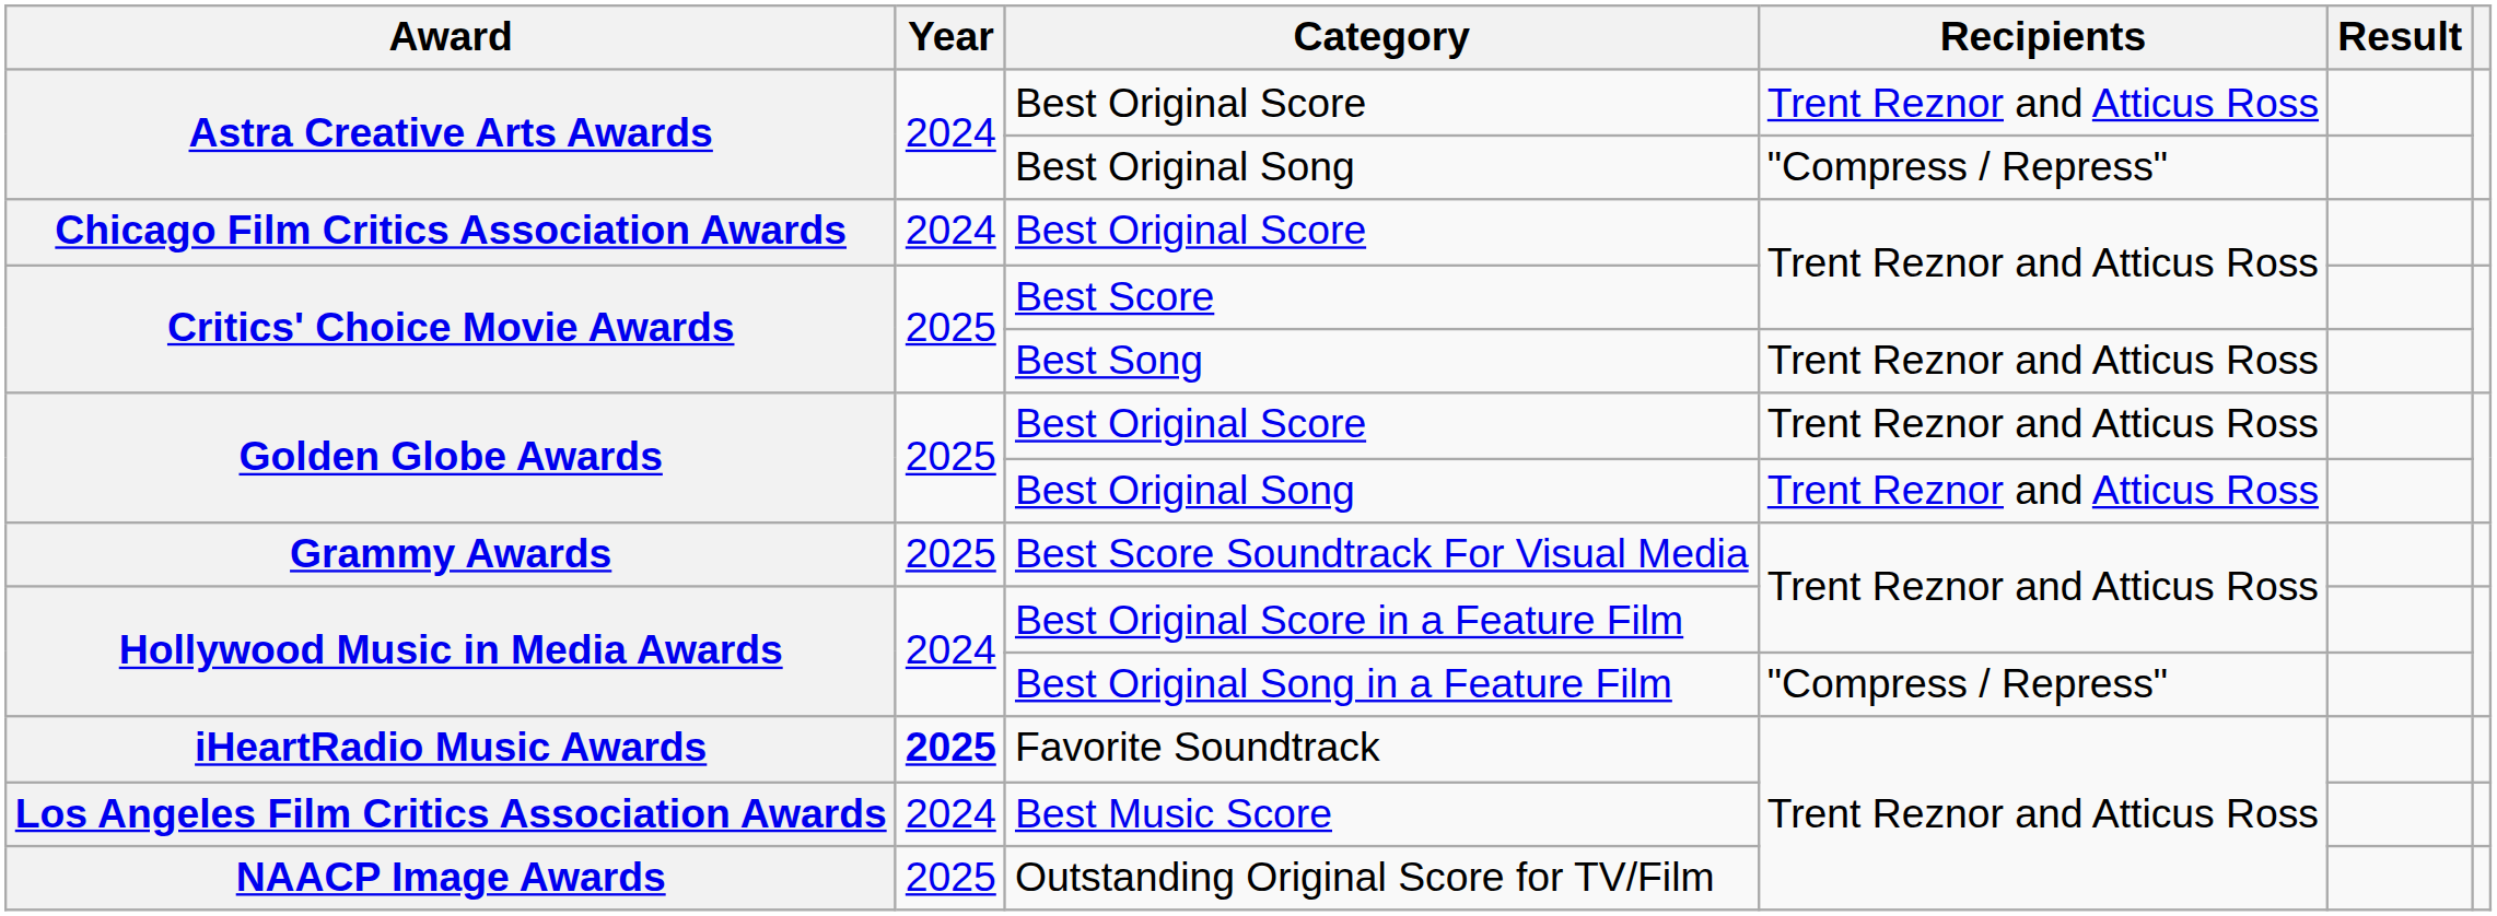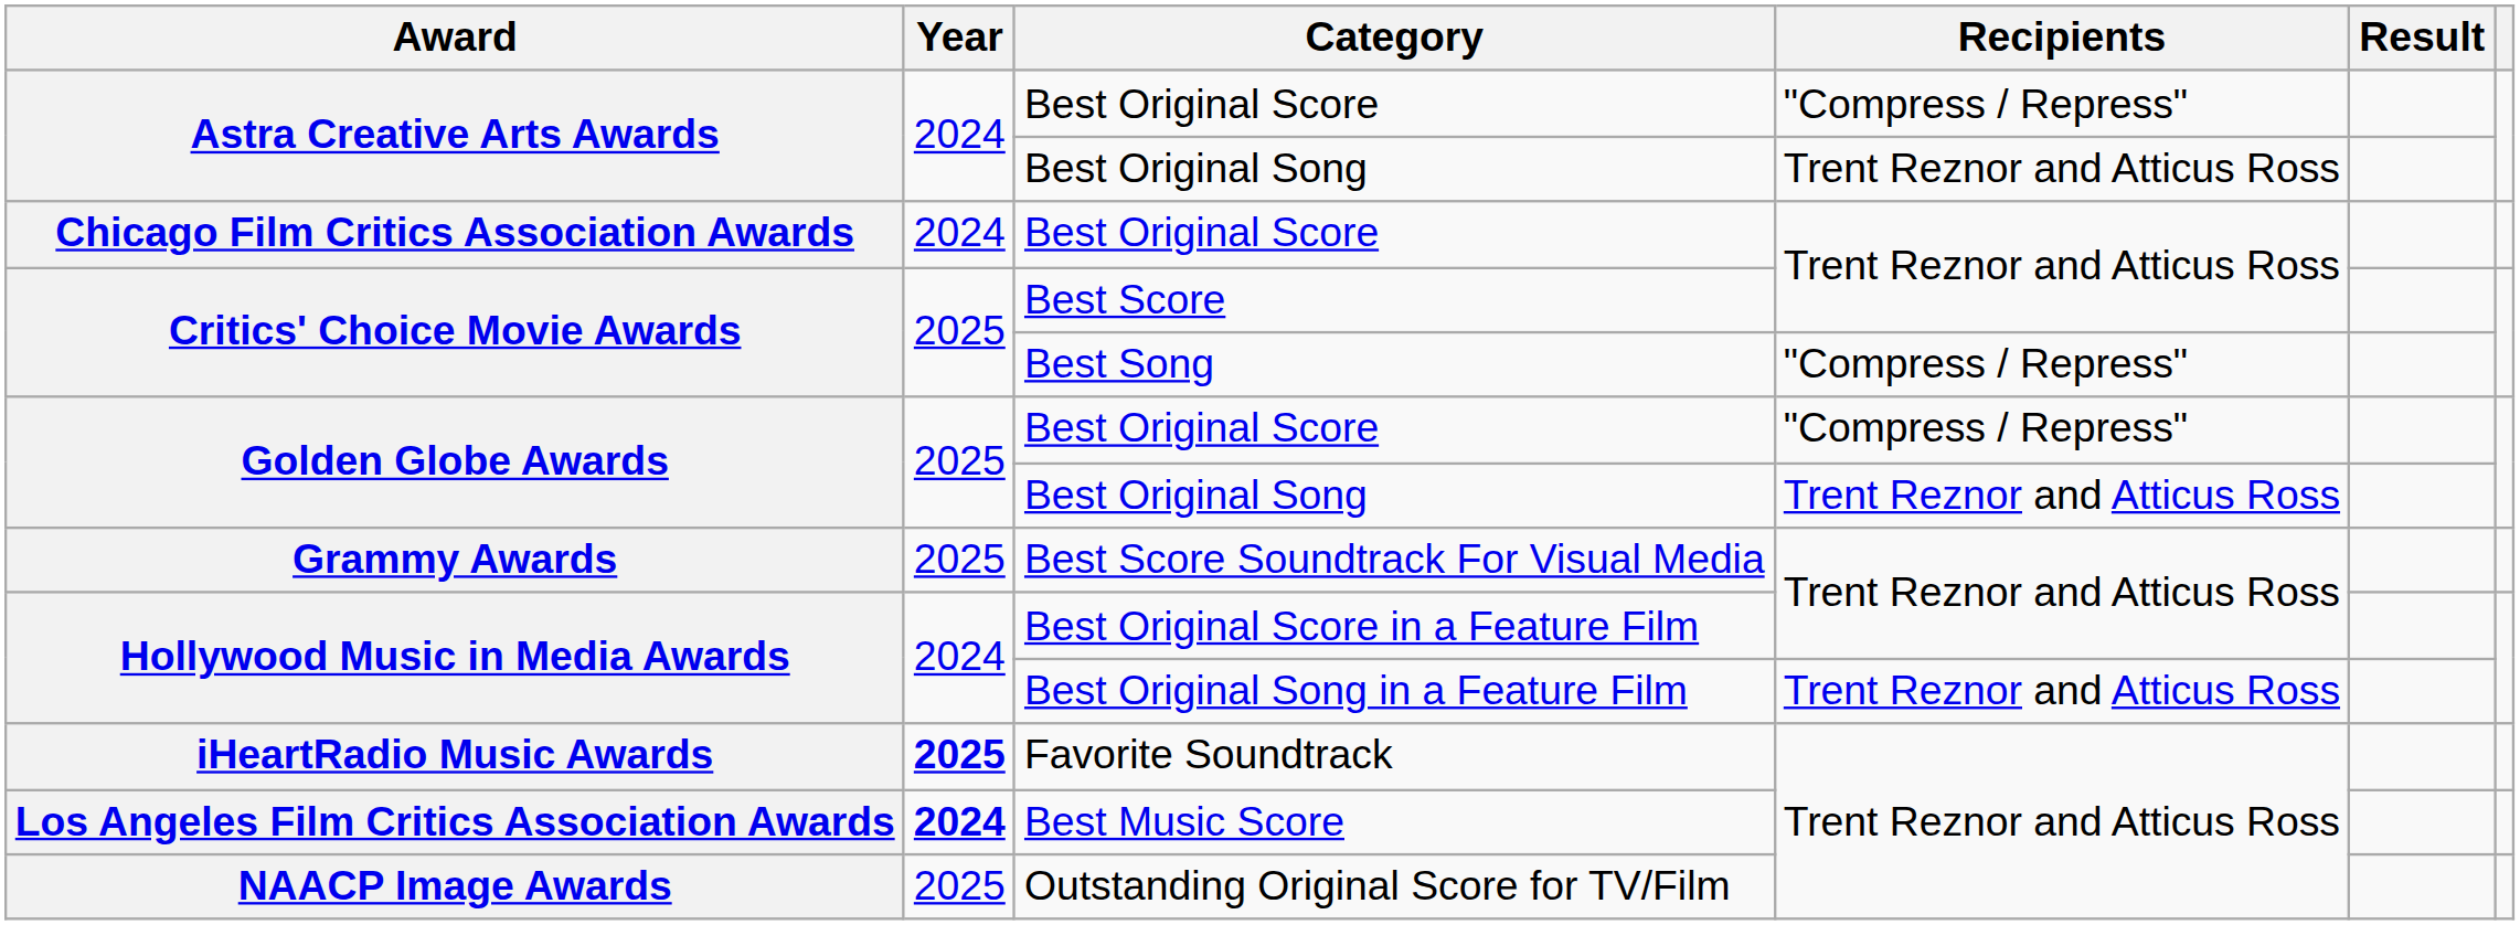Astra Creative Arts Awards / Best Original Score | Recipients: Trent Reznor and Atticus Ross -> "Compress / Repress"
Astra Creative Arts Awards / Best Original Song | Recipients: "Compress / Repress" -> Trent Reznor and Atticus Ross
Best Song | Recipients: Trent Reznor and Atticus Ross -> "Compress / Repress"
Golden Globe Awards / Best Original Score | Recipients: Trent Reznor and Atticus Ross -> "Compress / Repress"
Best Original Song in a Feature Film | Recipients: "Compress / Repress" -> Trent Reznor and Atticus Ross
Best Music Score | Year: normal -> bold
